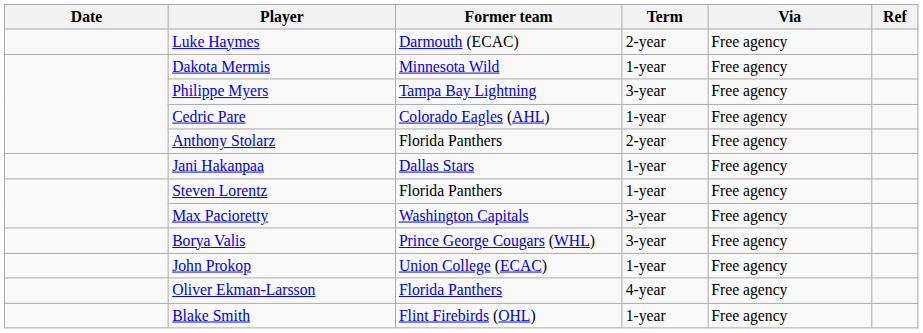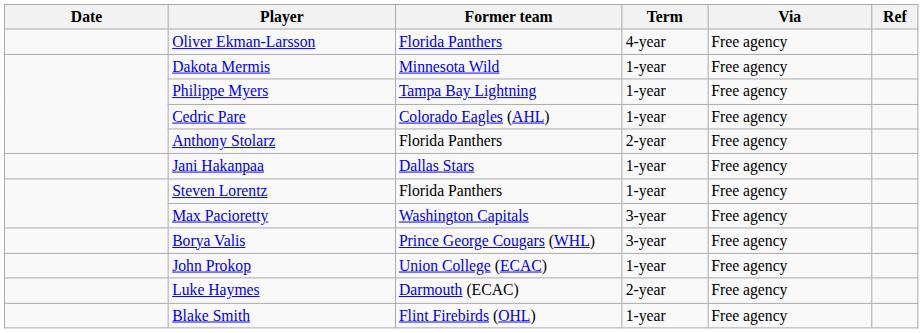rows swapped: Oliver Ekman-Larsson <-> Luke Haymes
Philippe Myers | Term: 3-year -> 1-year
